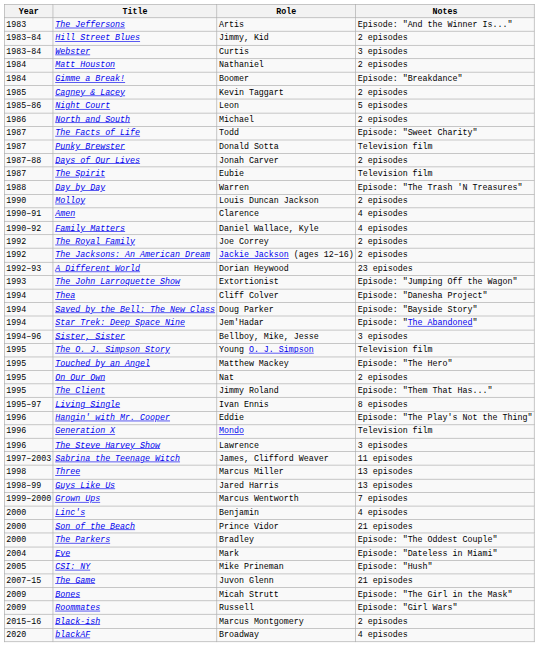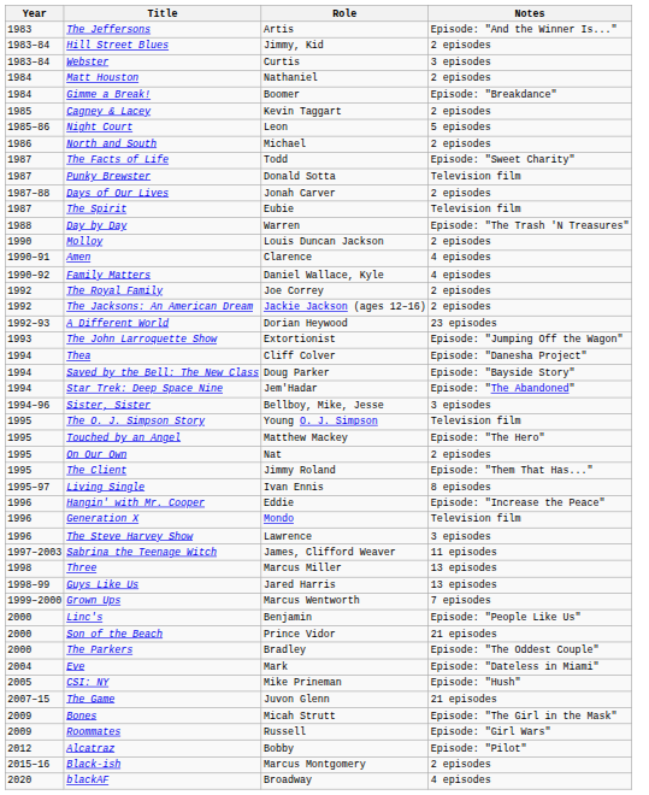Hangin' with Mr. Cooper | Notes: Episode: "The Play's Not the Thing" -> Episode: "Increase the Peace"
Linc's | Notes: 4 episodes -> Episode: "People Like Us"
+ row: 2012 | Alcatraz | Bobby | Episode: "Pilot"
